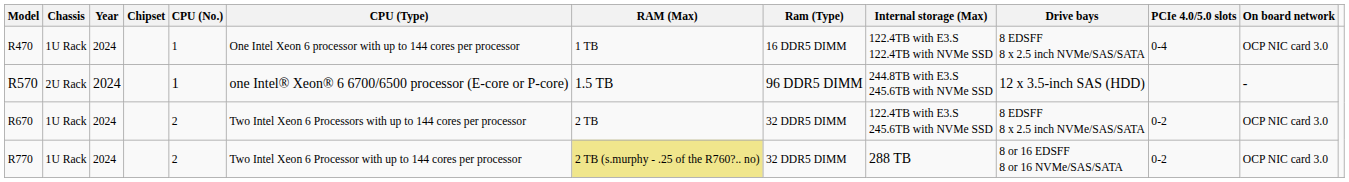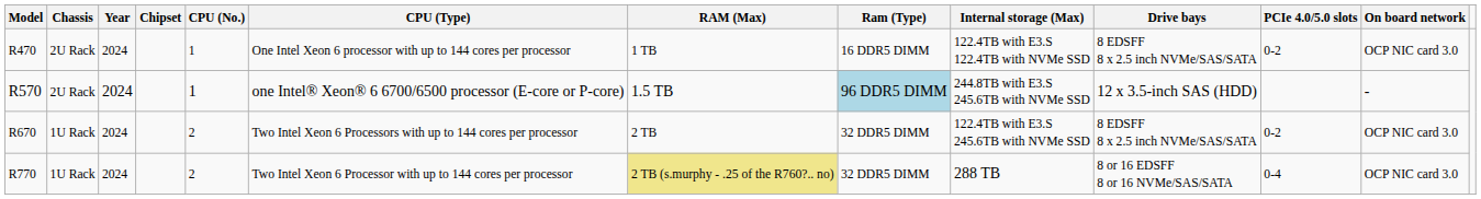R470 | Chassis: 1U Rack -> 2U Rack
R470 | PCIe 4.0/5.0 slots: 0-4 -> 0-2
R570 | Ram (Type): no background -> lightblue background
R770 | PCIe 4.0/5.0 slots: 0-2 -> 0-4
